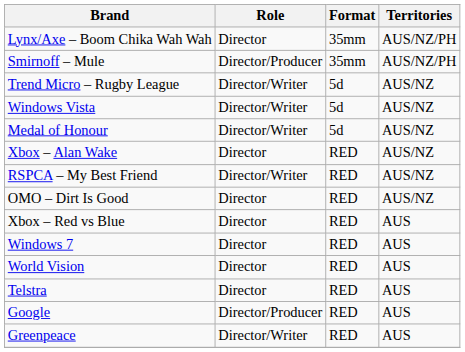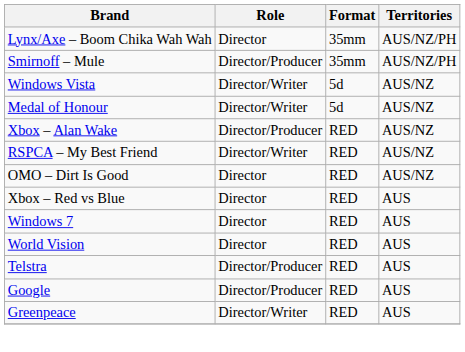- row: Trend Micro – Rugby League | Director/Writer | 5d | AUS/NZ
Xbox – Alan Wake | Role: Director -> Director/Producer
Telstra | Role: Director -> Director/Producer
